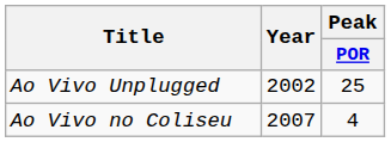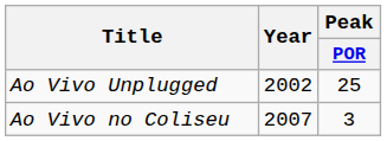Ao Vivo no Coliseu | Peak / POR: 4 -> 3
